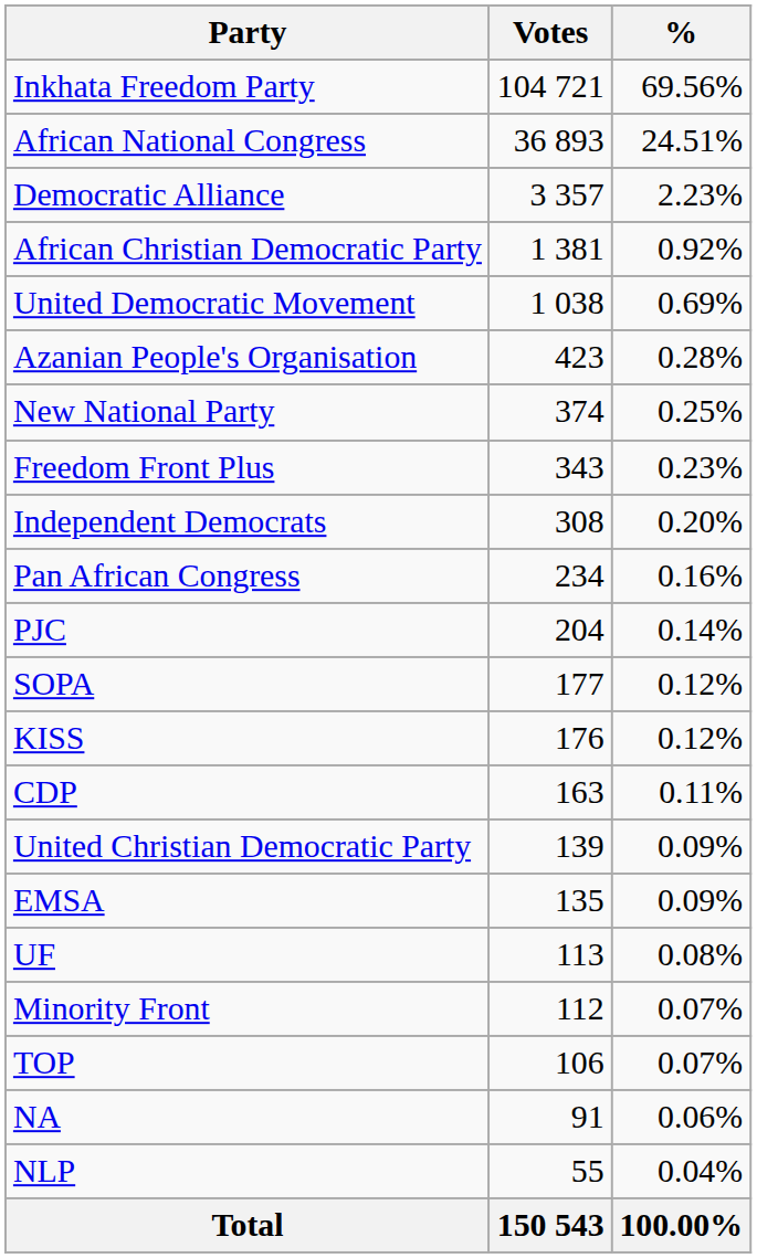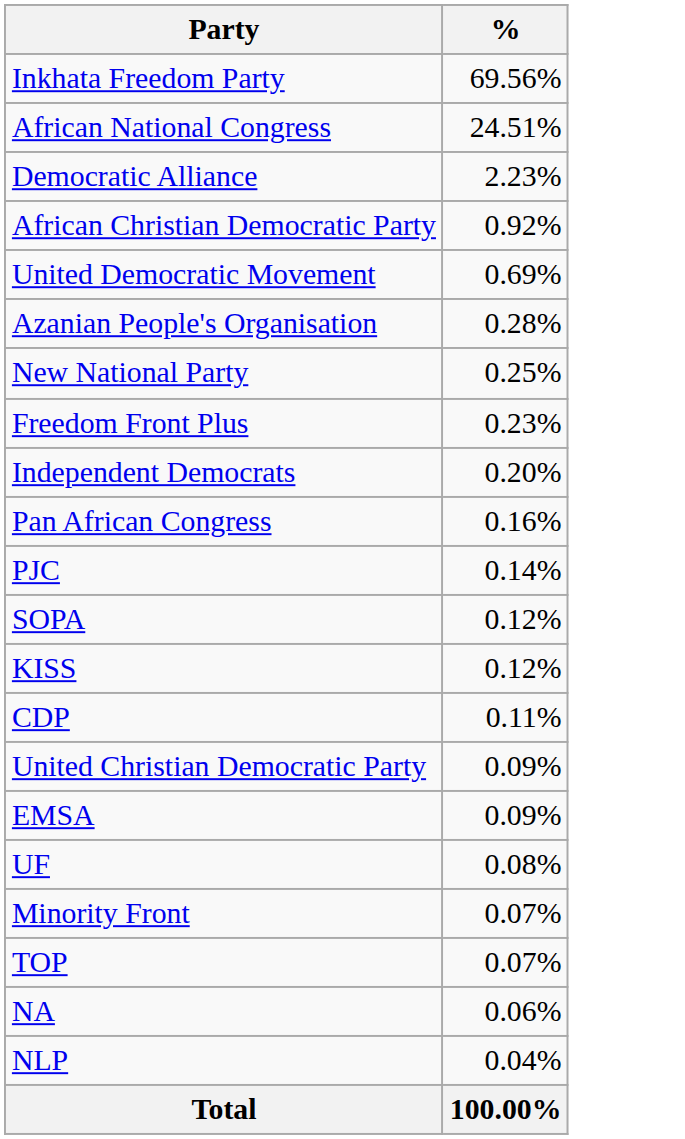- column: Votes | 104 721 | 36 893 | 3 357 | 1 381 | 1 038 | 423 | 374 | 343 | 308 | 234 | 204 | 177 | 176 | 163 | 139 | 135 | 113 | 112 | 106 | 91 | 55 | 150 543
